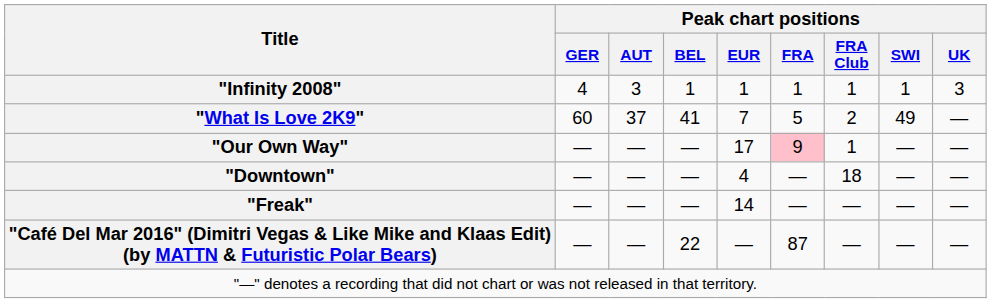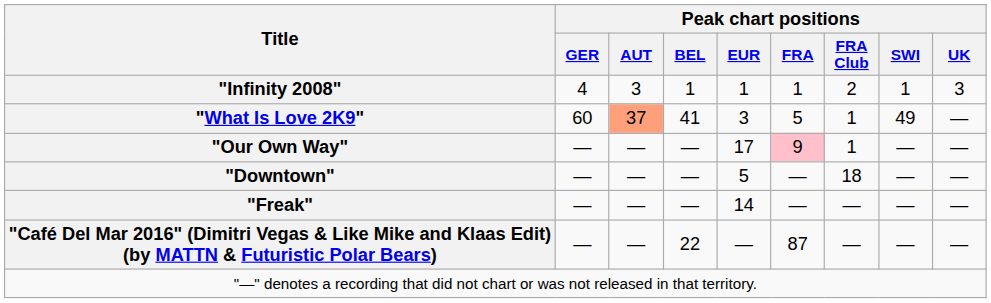"Infinity 2008" | Peak chart positions / FRA Club: 1 -> 2
"What Is Love 2K9" | Peak chart positions / AUT: no background -> lightsalmon background
"What Is Love 2K9" | Peak chart positions / EUR: 7 -> 3
"What Is Love 2K9" | Peak chart positions / FRA Club: 2 -> 1
"Downtown" | Peak chart positions / EUR: 4 -> 5
